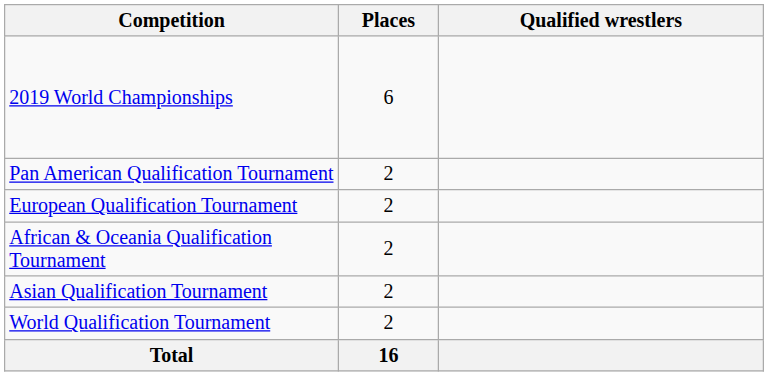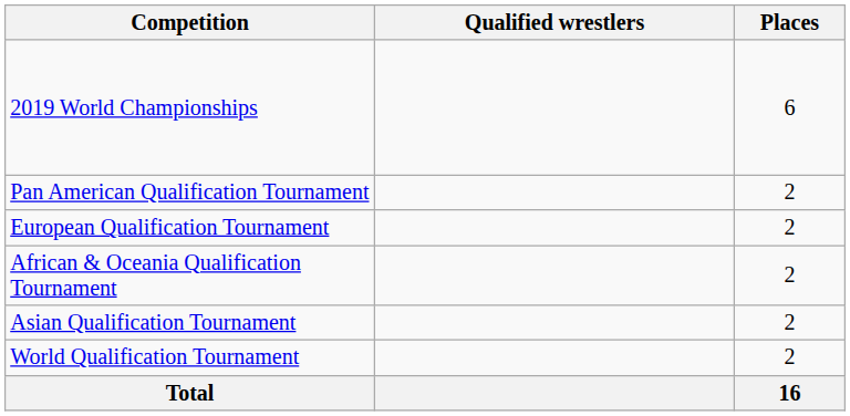columns swapped: Places <-> Qualified wrestlers
